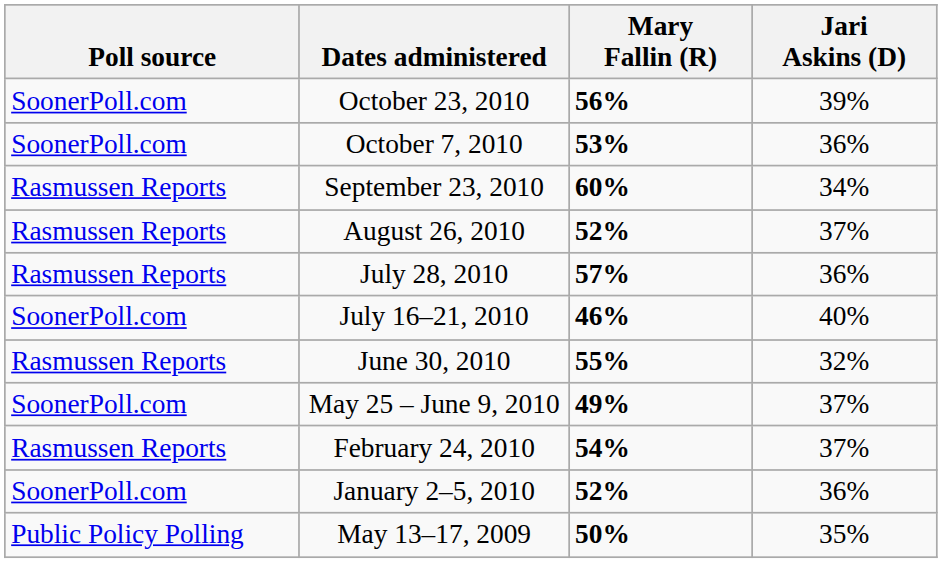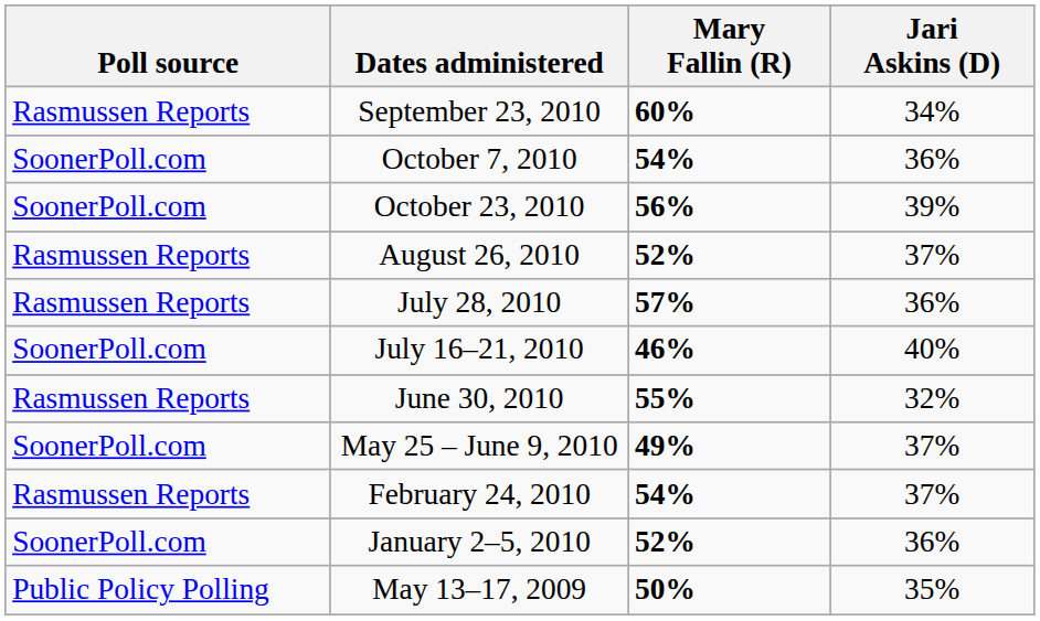rows swapped: October 23, 2010 <-> September 23, 2010
October 7, 2010 | Mary Fallin (R): 53% -> 54%
